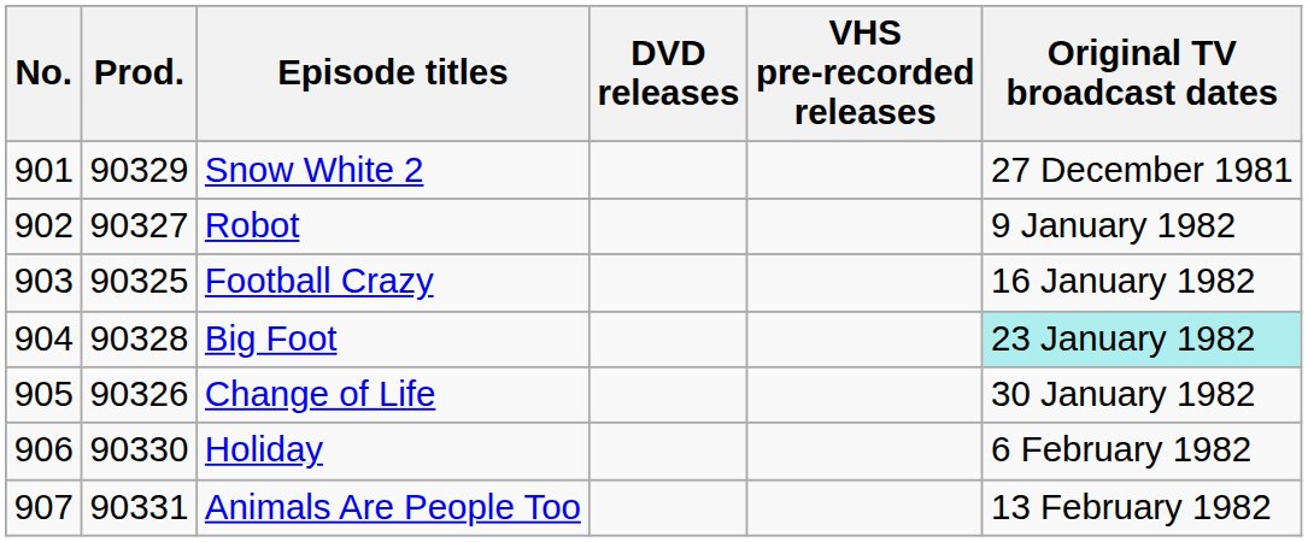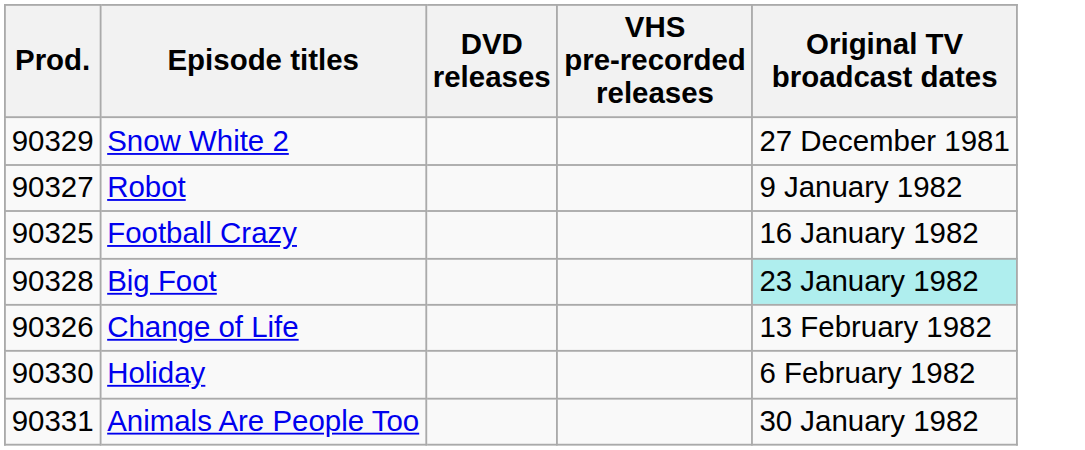- column: No. | 901 | 902 | 903 | 904 | 905 | 906 | 907
Change of Life | Original TV broadcast dates: 30 January 1982 -> 13 February 1982
Animals Are People Too | Original TV broadcast dates: 13 February 1982 -> 30 January 1982
